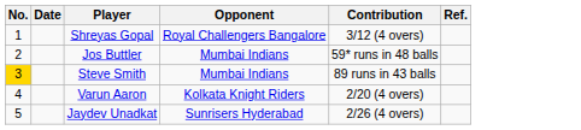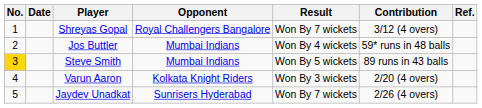+ column: Result | Won By 7 wickets | Won By 4 wickets | Won By 5 wickets | Won By 3 wickets | Won By 7 wickets
